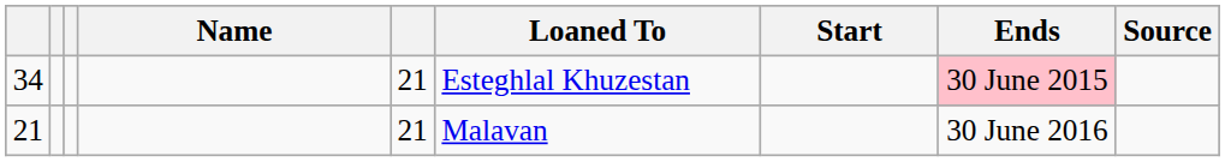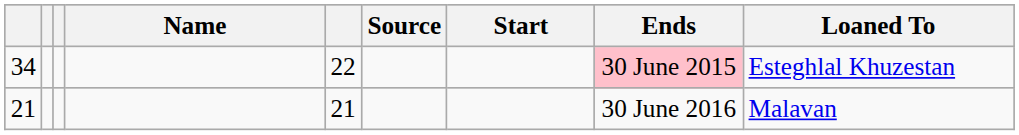columns swapped: Loaned To <-> Source
34 | column 5: 21 -> 22
